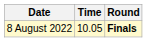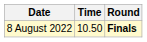8 August 2022 | Time: 10.05 -> 10.50
